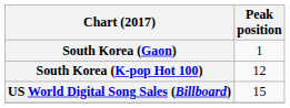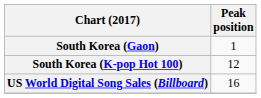US World Digital Song Sales (Billboard) | Peak position: 15 -> 16
